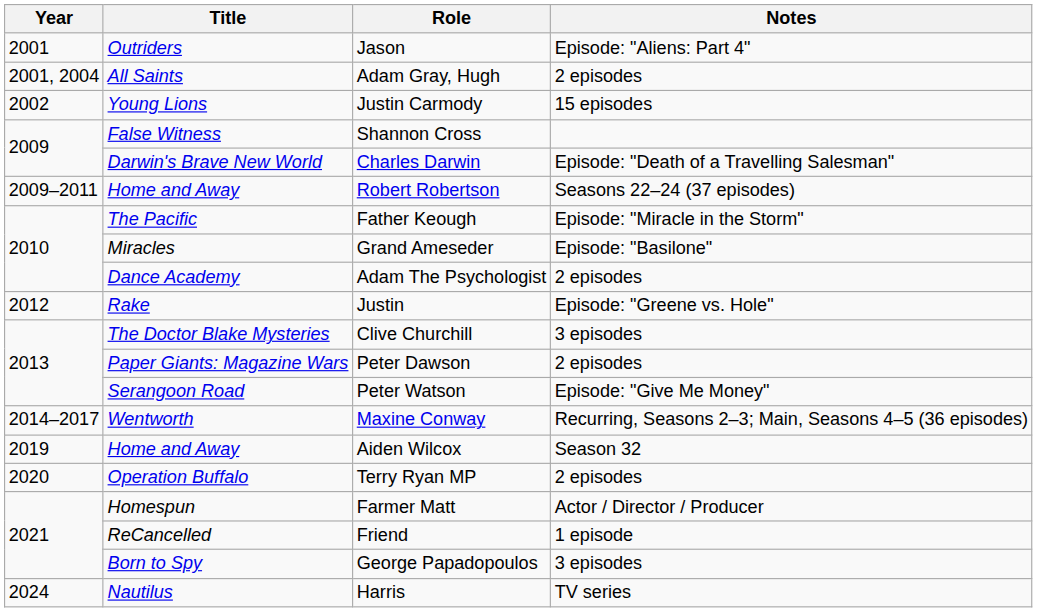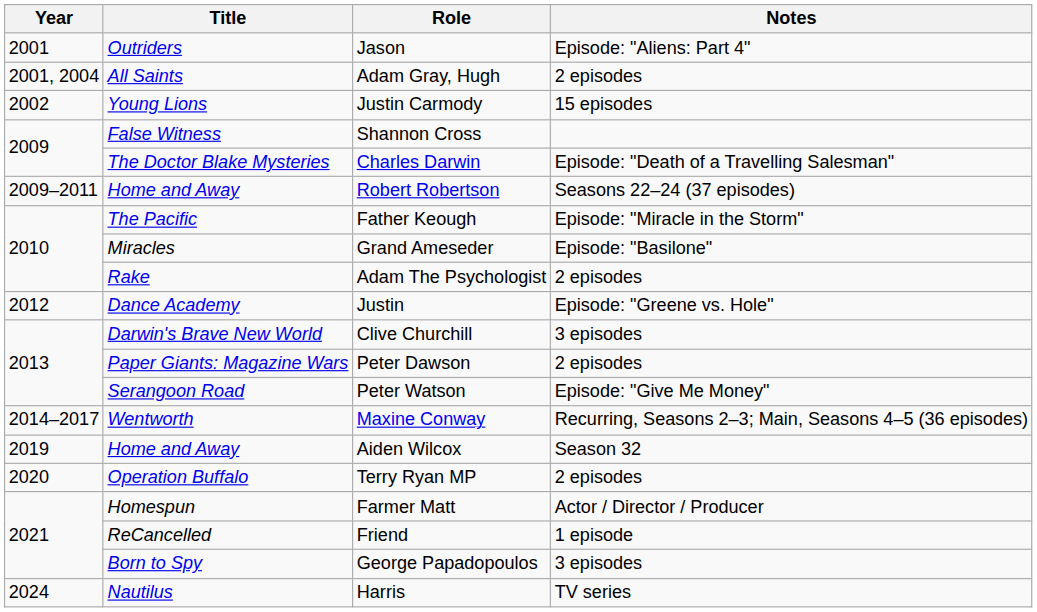Charles Darwin | Title: Darwin's Brave New World -> The Doctor Blake Mysteries
Adam The Psychologist | Title: Dance Academy -> Rake
Justin | Title: Rake -> Dance Academy
Clive Churchill | Title: The Doctor Blake Mysteries -> Darwin's Brave New World
